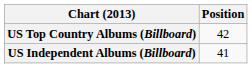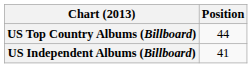US Top Country Albums (Billboard) | Position: 42 -> 44
